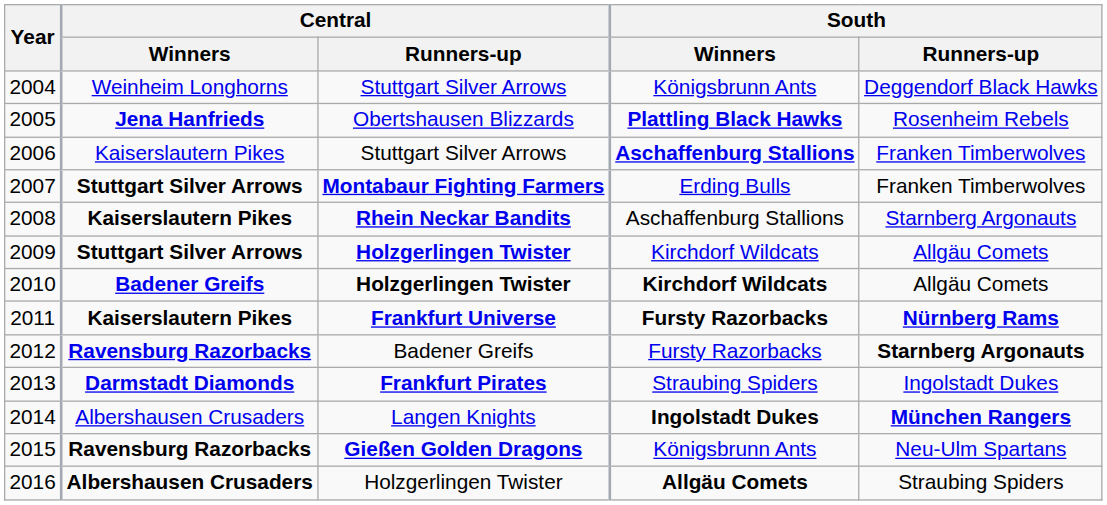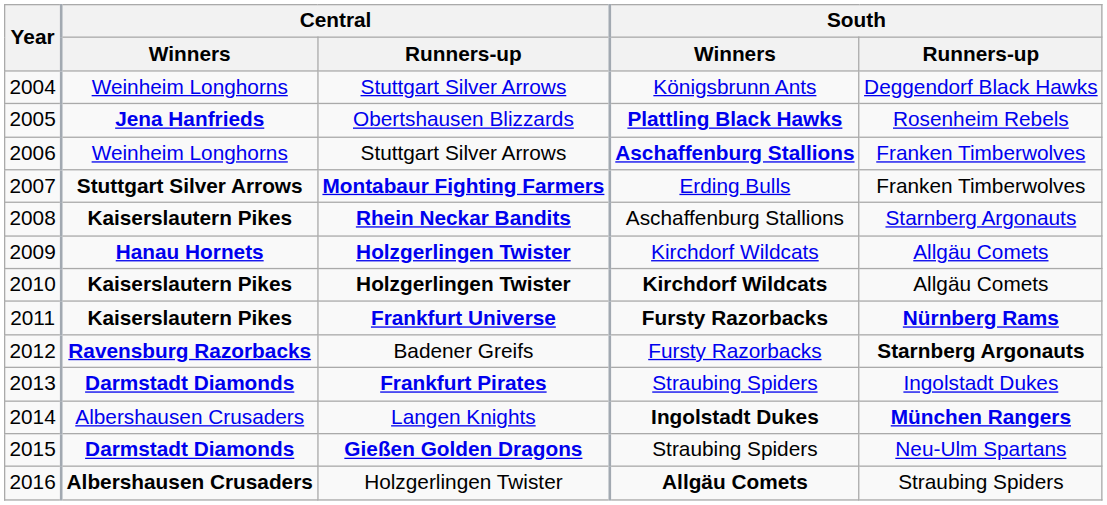2006 | Central / Winners: Kaiserslautern Pikes -> Weinheim Longhorns
2009 | Central / Winners: Stuttgart Silver Arrows -> Hanau Hornets
2010 | Central / Winners: Badener Greifs -> Kaiserslautern Pikes
2015 | Central / Winners: Ravensburg Razorbacks -> Darmstadt Diamonds
2015 | South / Winners: Königsbrunn Ants -> Straubing Spiders
